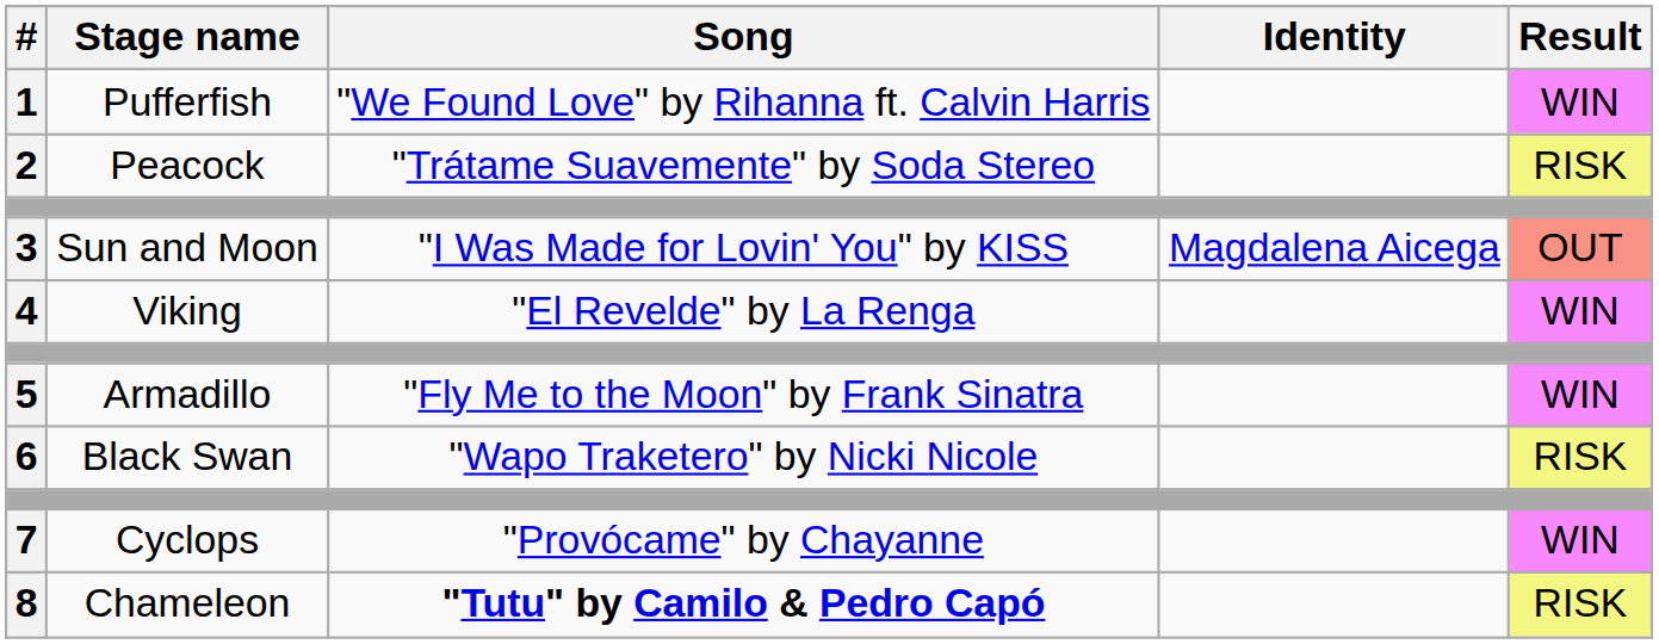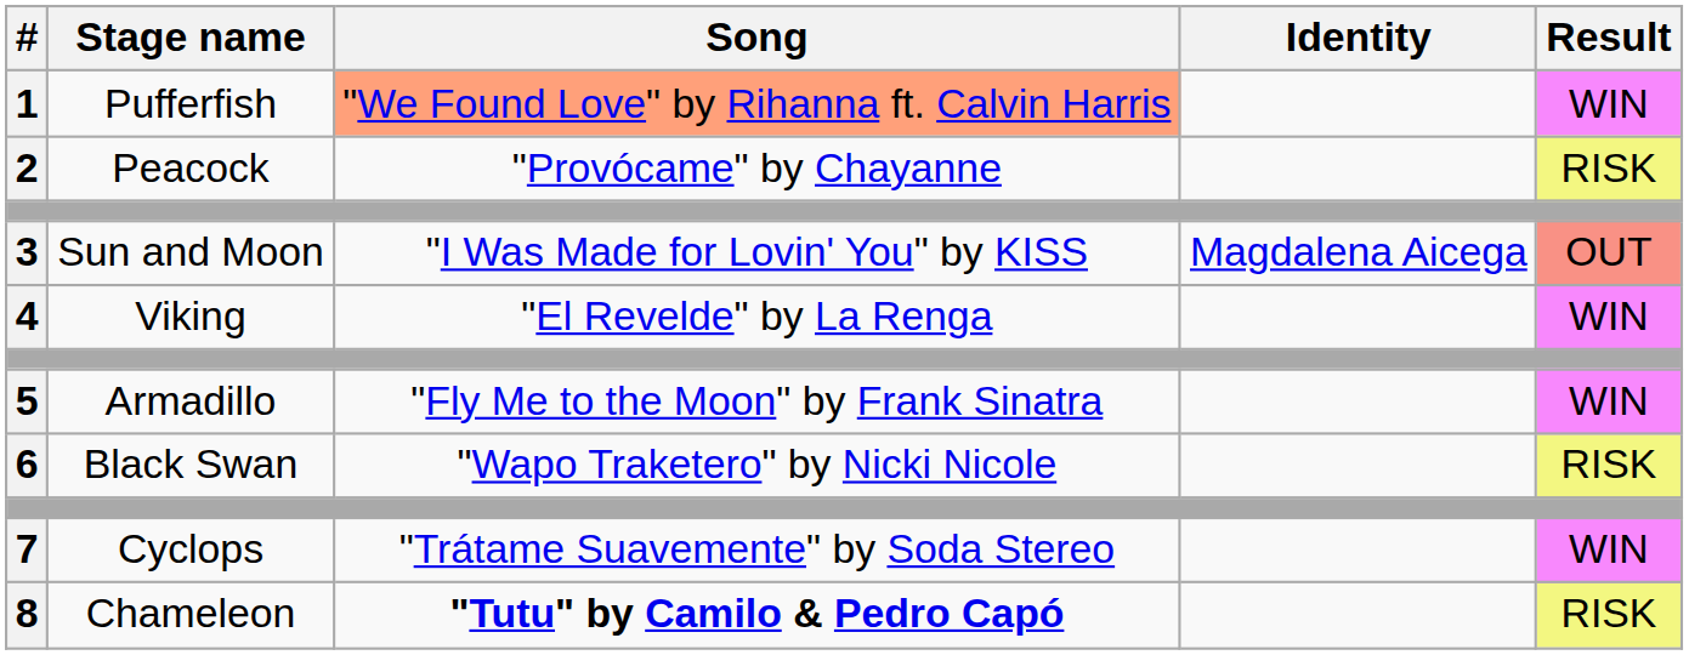1 | Song: no background -> lightsalmon background
2 | Song: "Trátame Suavemente" by Soda Stereo -> "Provócame" by Chayanne
7 | Song: "Provócame" by Chayanne -> "Trátame Suavemente" by Soda Stereo
